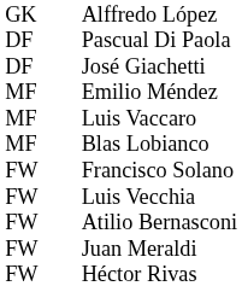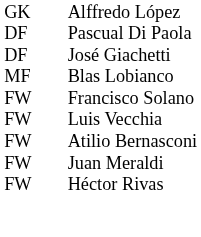- row: MF | Emilio Méndez
- row: MF | Luis Vaccaro
